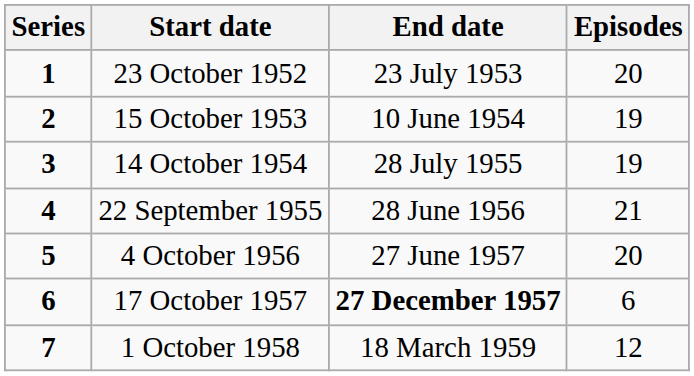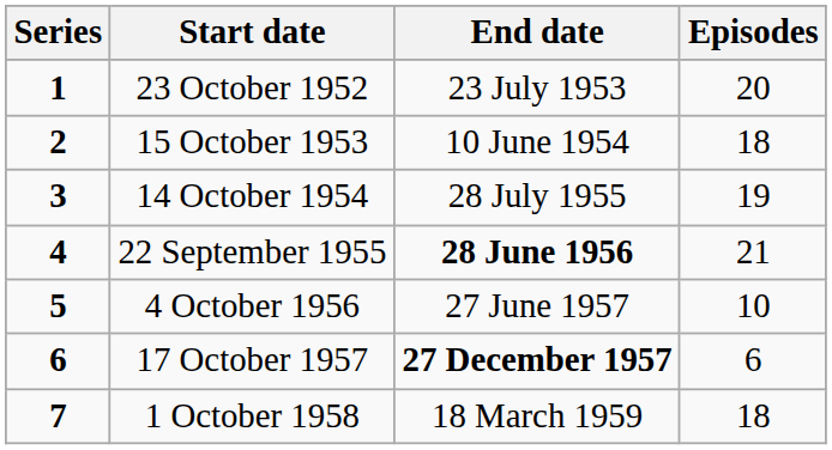15 October 1953 | Episodes: 19 -> 18
22 September 1955 | End date: normal -> bold
4 October 1956 | Episodes: 20 -> 10
1 October 1958 | Episodes: 12 -> 18
